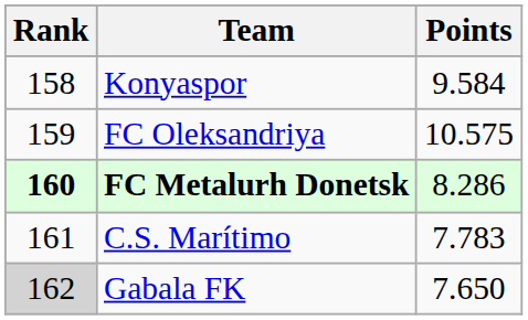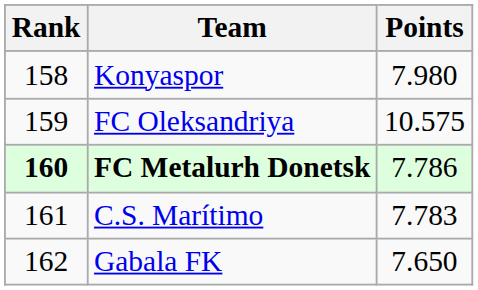Konyaspor | Points: 9.584 -> 7.980
FC Metalurh Donetsk | Points: 8.286 -> 7.786
Gabala FK | Rank: lightgrey background -> no background
